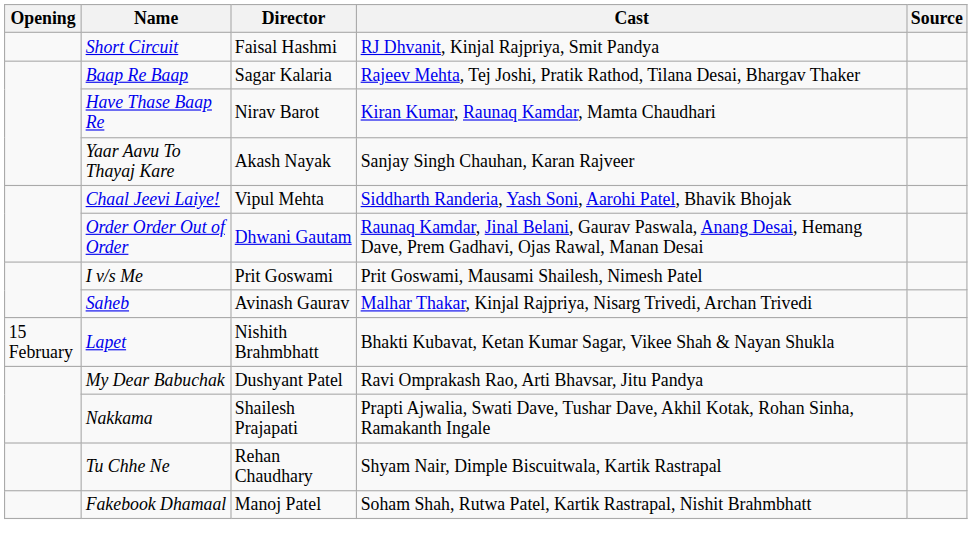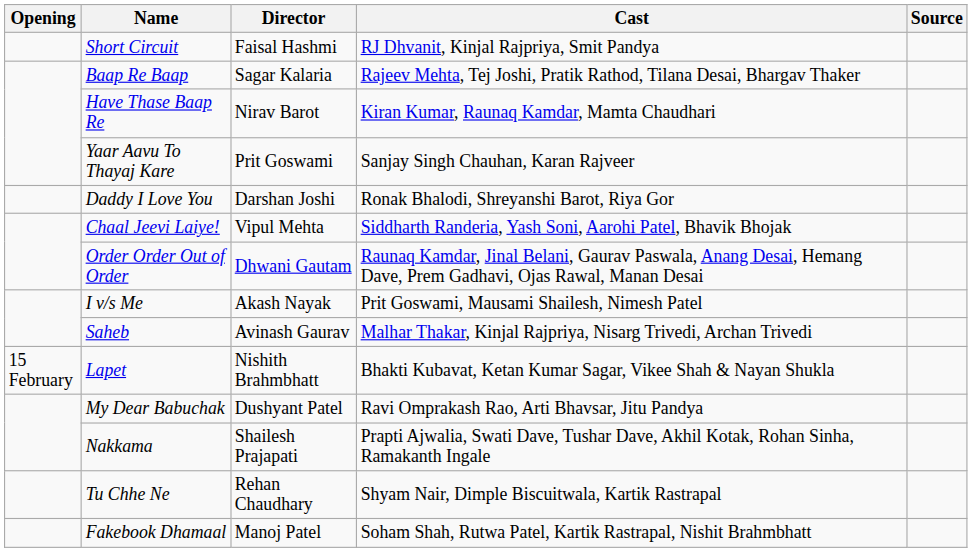Yaar Aavu To Thayaj Kare | Director: Akash Nayak -> Prit Goswami
+ row: Daddy I Love You | Darshan Joshi | Ronak Bhalodi, Shreyanshi Barot, Riya Gor
I v/s Me | Director: Prit Goswami -> Akash Nayak
